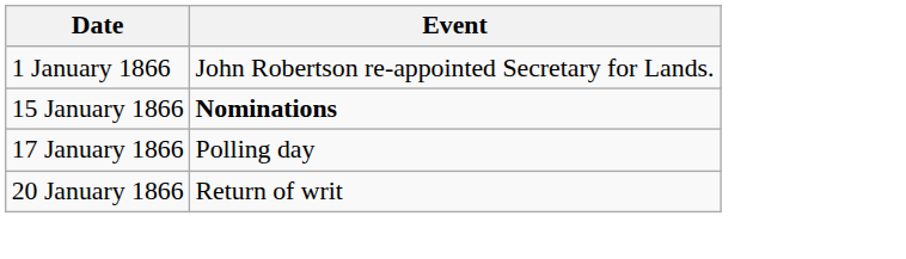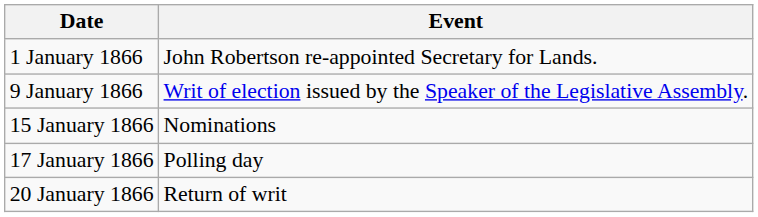+ row: 9 January 1866 | Writ of election issued by the Speaker of the Legislative Assembly.
15 January 1866 | Event: bold -> normal
